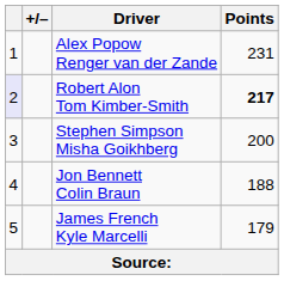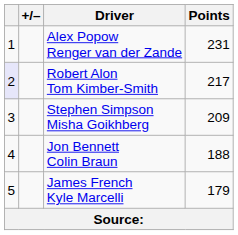Robert Alon Tom Kimber-Smith | Points: bold -> normal
Stephen Simpson Misha Goikhberg | Points: 200 -> 209
